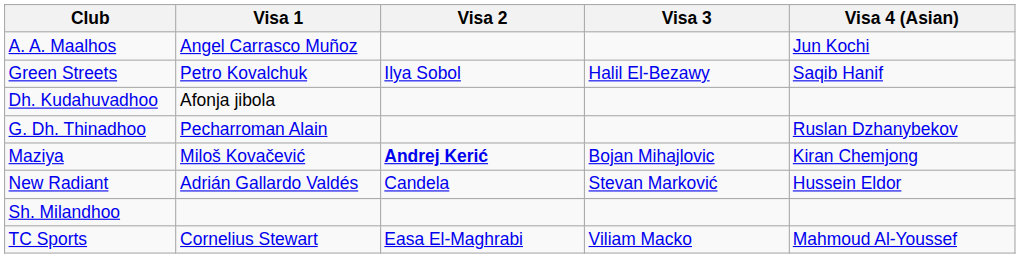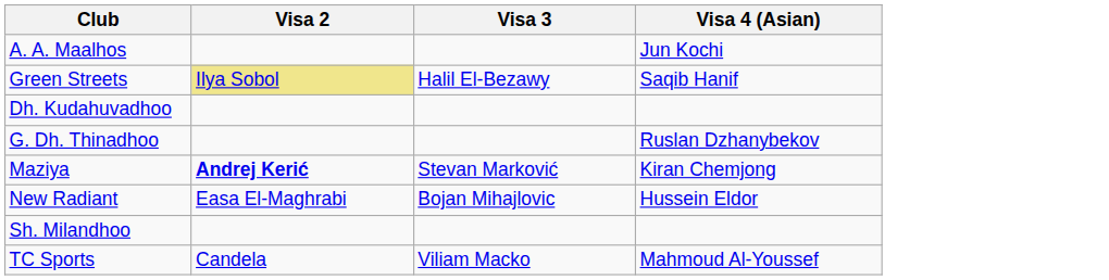- column: Visa 1 | Angel Carrasco Muñoz | Petro Kovalchuk | Afonja jibola | Pecharroman Alain | Miloš Kovačević | Adrián Gallardo Valdés | Cornelius Stewart
Green Streets | Visa 2: no background -> khaki background
Maziya | Visa 3: Bojan Mihajlovic -> Stevan Marković
New Radiant | Visa 2: Candela -> Easa El-Maghrabi
New Radiant | Visa 3: Stevan Marković -> Bojan Mihajlovic
TC Sports | Visa 2: Easa El-Maghrabi -> Candela
